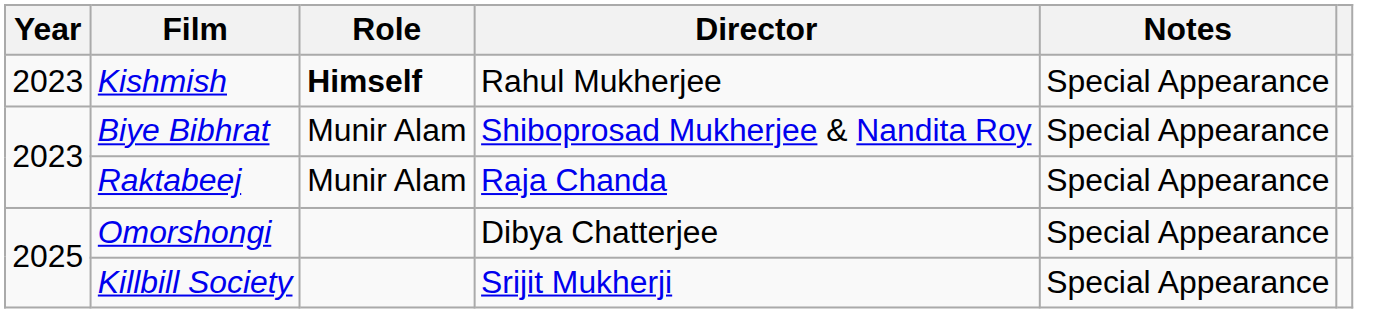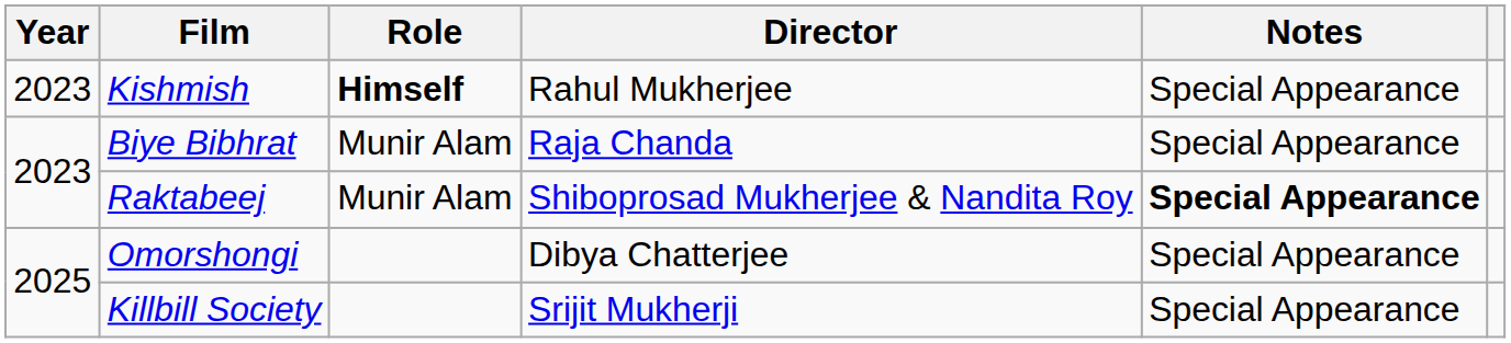Biye Bibhrat | Director: Shiboprosad Mukherjee & Nandita Roy -> Raja Chanda
Raktabeej | Director: Raja Chanda -> Shiboprosad Mukherjee & Nandita Roy
Raktabeej | Notes: normal -> bold
